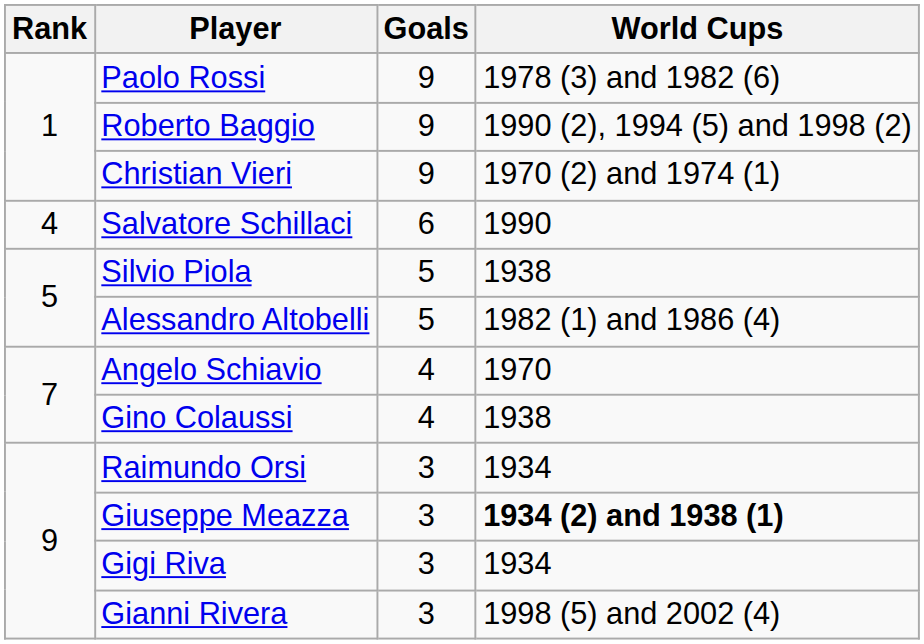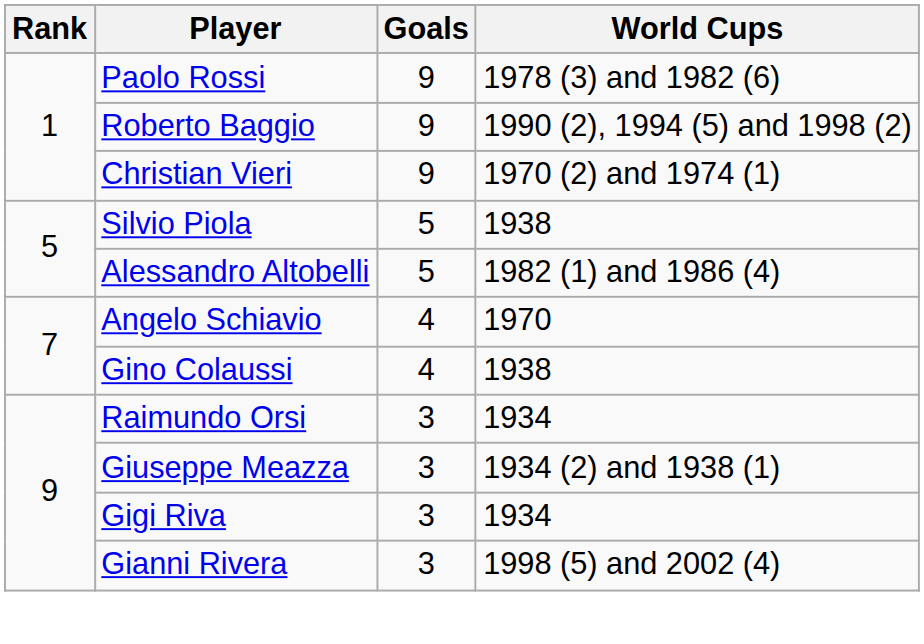- row: 4 | Salvatore Schillaci | 6 | 1990
Giuseppe Meazza | World Cups: bold -> normal
